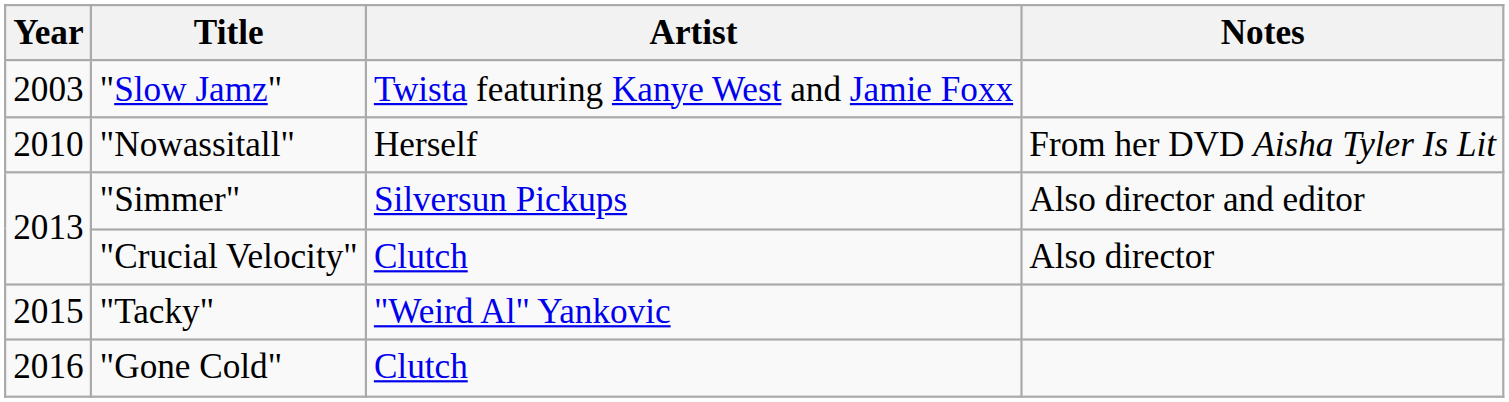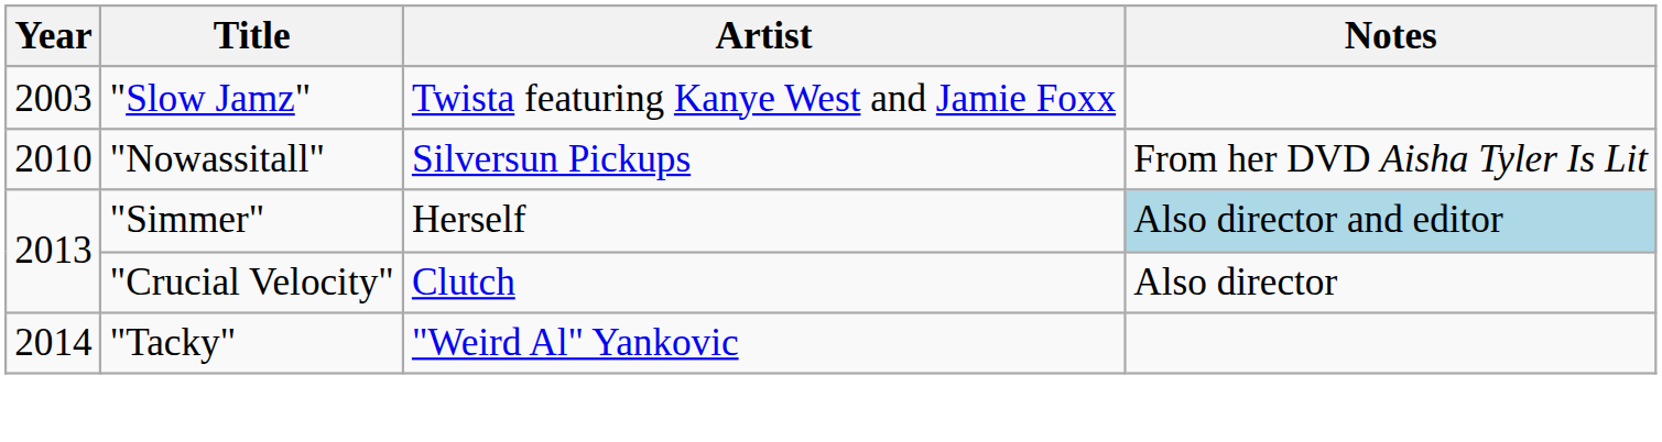"Nowassitall" | Artist: Herself -> Silversun Pickups
"Simmer" | Artist: Silversun Pickups -> Herself
"Simmer" | Notes: no background -> lightblue background
"Tacky" | Year: 2015 -> 2014
- row: 2016 | "Gone Cold" | Clutch
